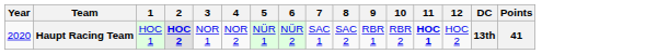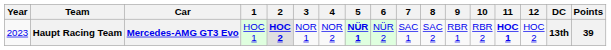+ column: Car | Mercedes-AMG GT3 Evo
Haupt Racing Team | Year: 2020 -> 2023
Haupt Racing Team | 5: normal -> bold
Haupt Racing Team | Points: 41 -> 39
